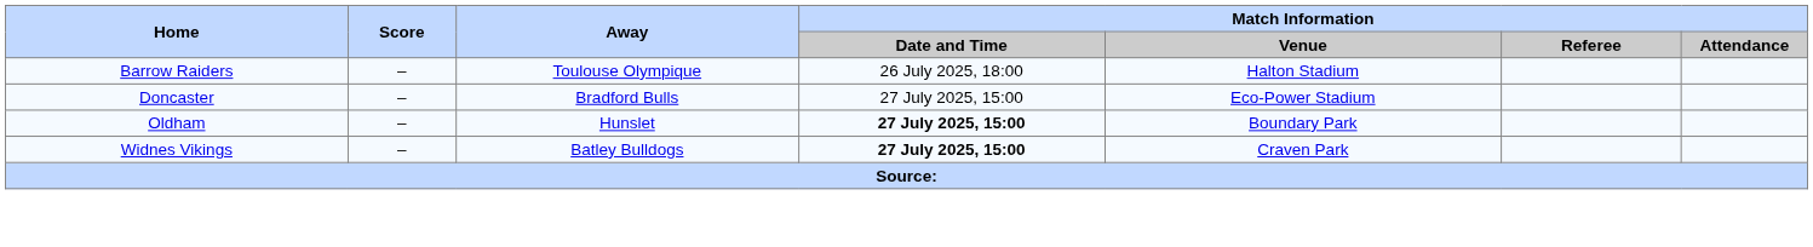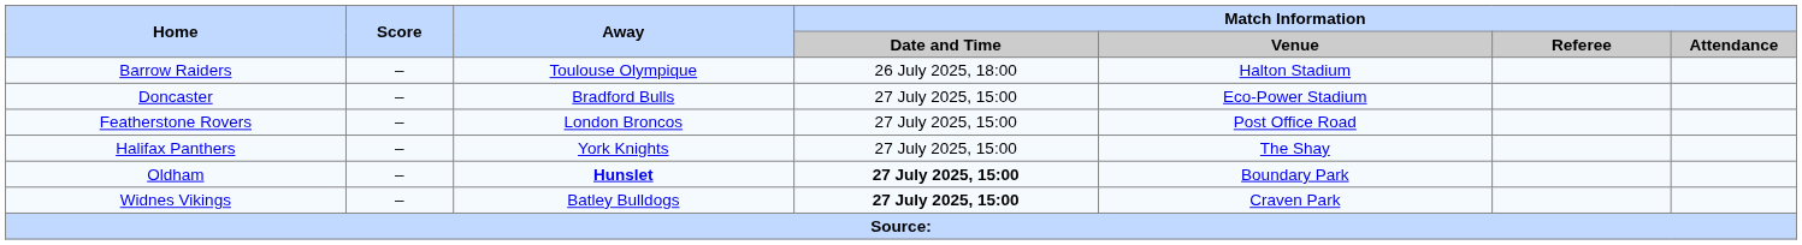+ row: Featherstone Rovers | – | London Broncos | 27 July 2025, 15:00 | Post Office Road
+ row: Halifax Panthers | – | York Knights | 27 July 2025, 15:00 | The Shay
Oldham | Away: normal -> bold
